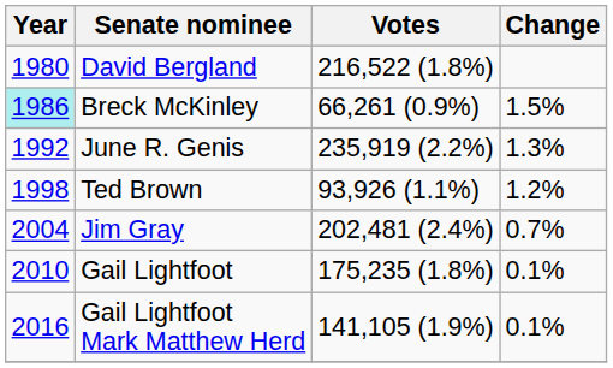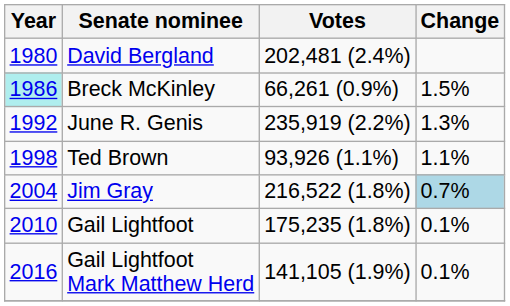David Bergland | Votes: 216,522 (1.8%) -> 202,481 (2.4%)
Ted Brown | Change: 1.2% -> 1.1%
Jim Gray | Votes: 202,481 (2.4%) -> 216,522 (1.8%)
Jim Gray | Change: no background -> lightblue background
